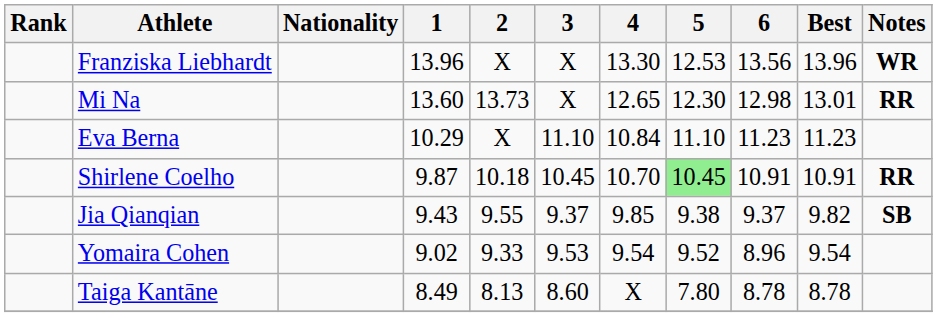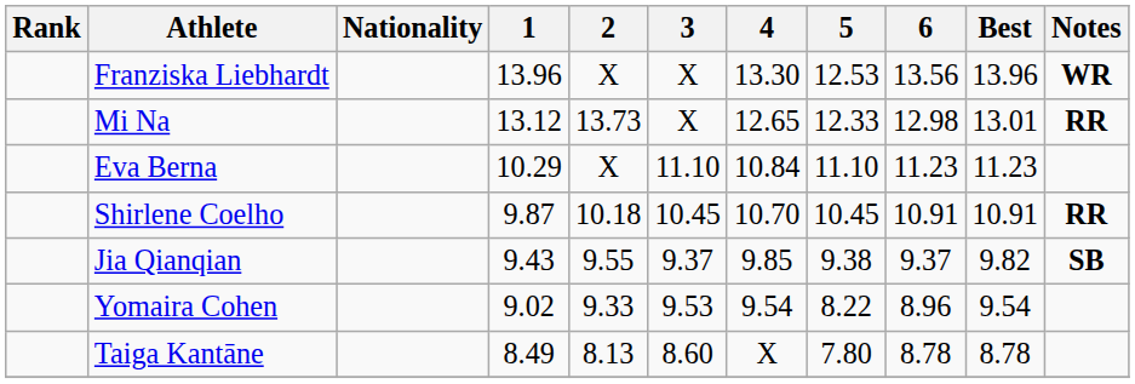Mi Na | 1: 13.60 -> 13.12
Mi Na | 5: 12.30 -> 12.33
Shirlene Coelho | 5: lightgreen background -> no background
Yomaira Cohen | 5: 9.52 -> 8.22
